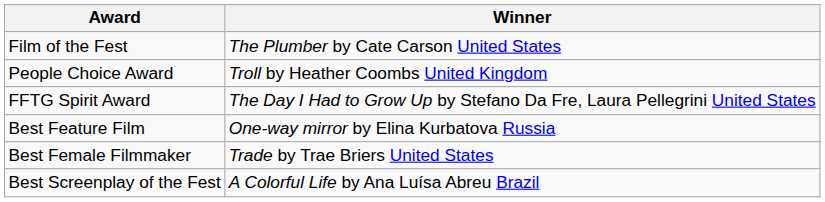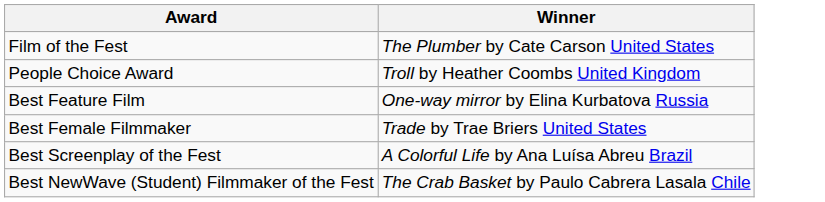- row: FFTG Spirit Award | The Day I Had to Grow Up by Stefano Da Fre, Laura Pellegrini United States
+ row: Best NewWave (Student) Filmmaker of the Fest | The Crab Basket by Paulo Cabrera Lasala Chile
